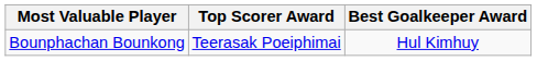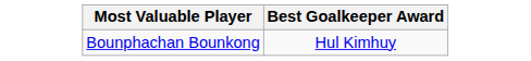- column: Top Scorer Award | Teerasak Poeiphimai
